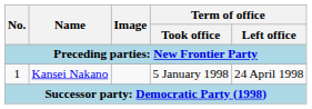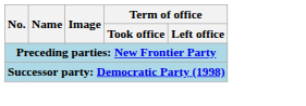- row: 1 | Kansei Nakano | 5 January 1998 | 24 April 1998
